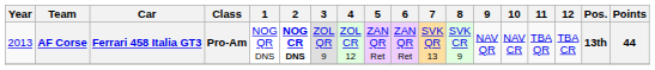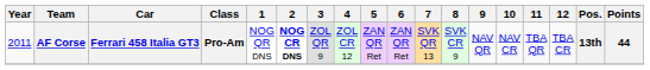AF Corse | Year: 2013 -> 2011
